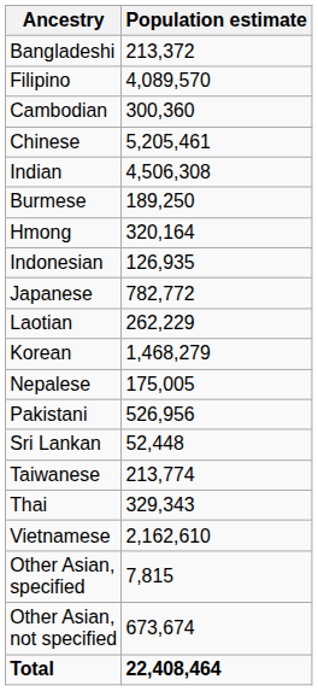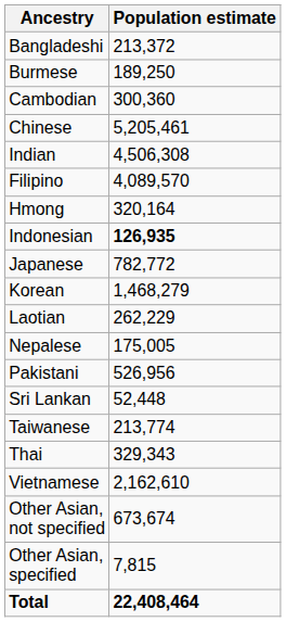rows swapped: Burmese <-> Filipino
Indonesian | Population estimate: normal -> bold
rows swapped: Korean <-> Laotian
rows swapped: Other Asian, specified <-> Other Asian, not specified
